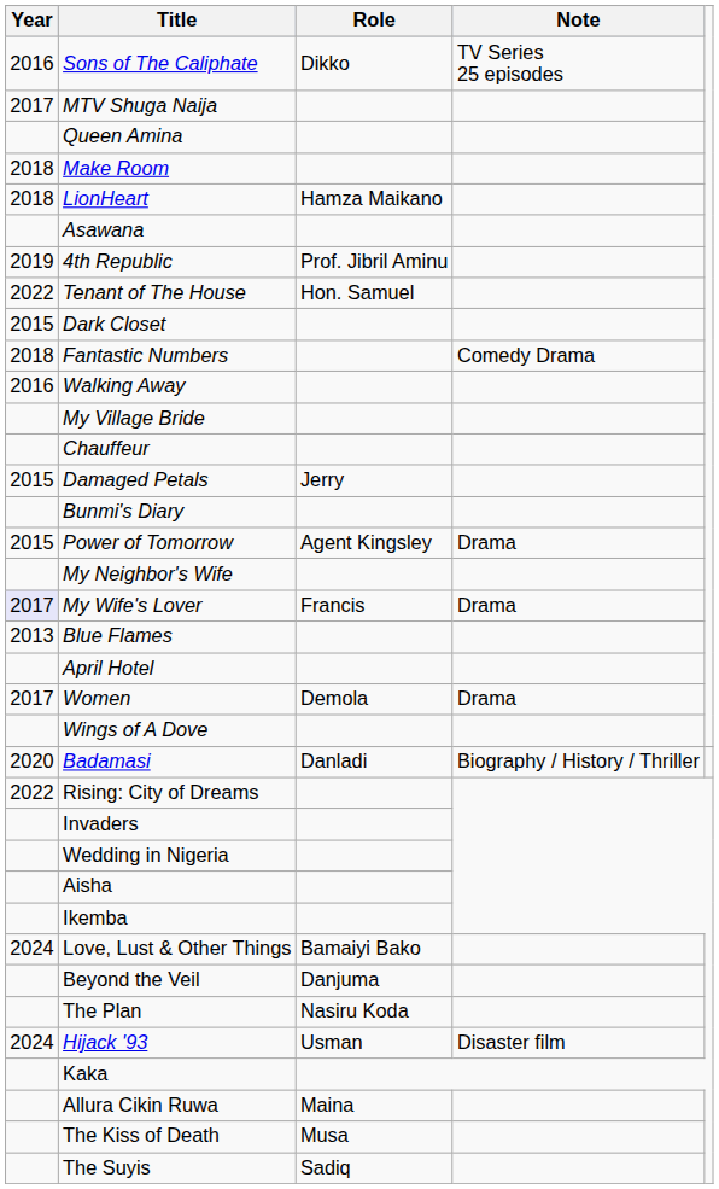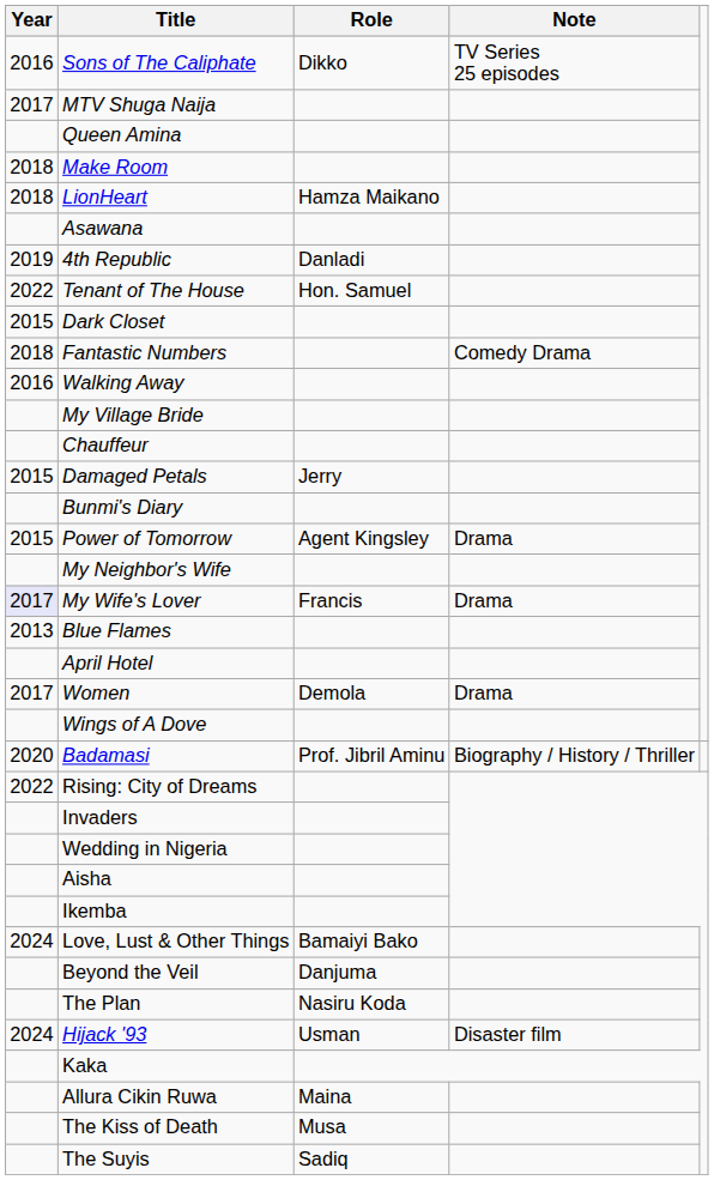4th Republic | Role: Prof. Jibril Aminu -> Danladi
Badamasi | Role: Danladi -> Prof. Jibril Aminu
